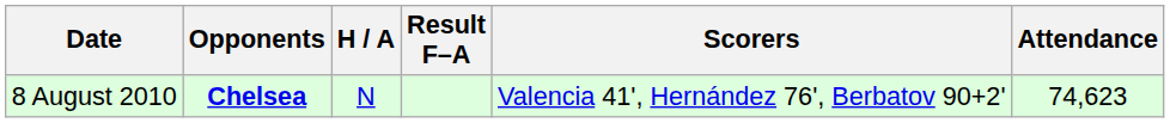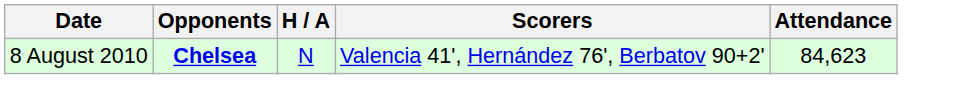- column: Result F–A
8 August 2010 | Attendance: 74,623 -> 84,623
